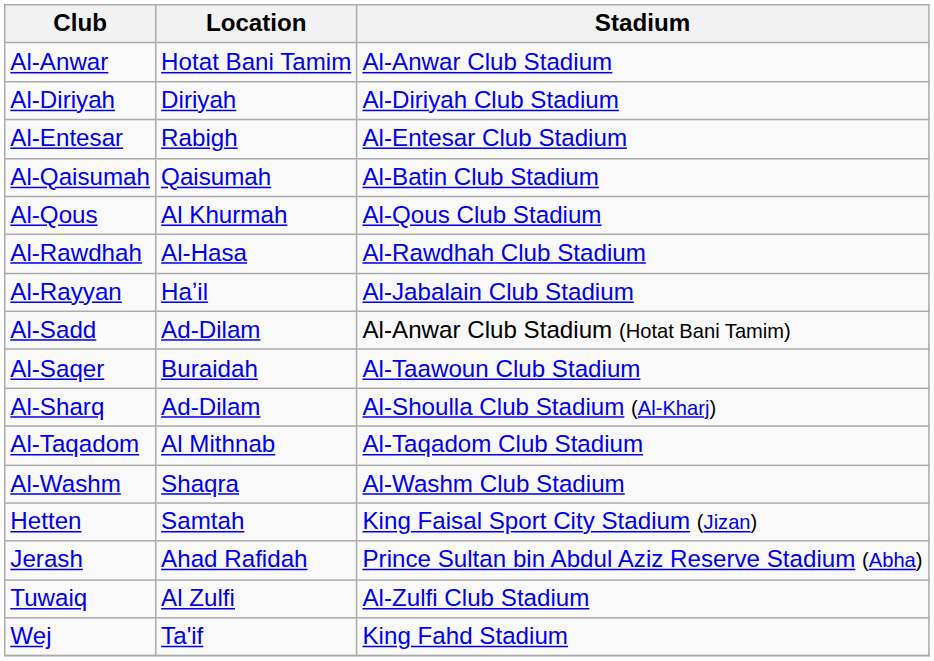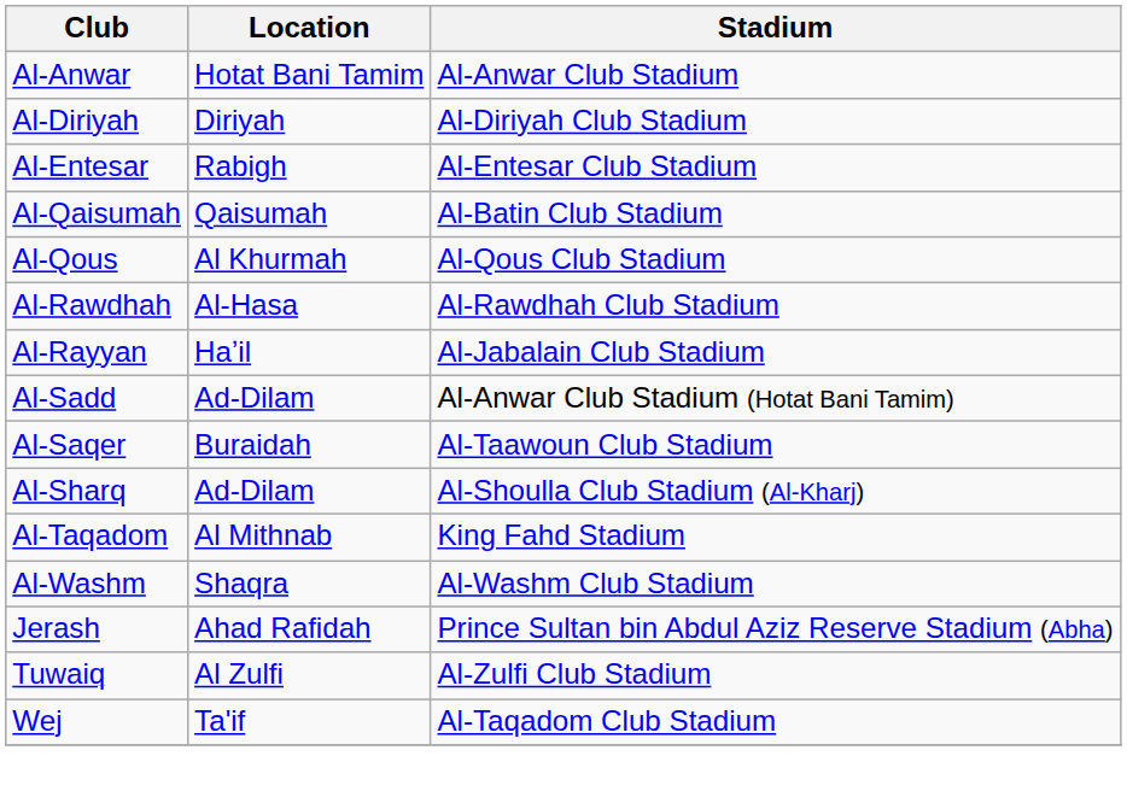Al-Taqadom | Stadium: Al-Taqadom Club Stadium -> King Fahd Stadium
- row: Hetten | Samtah | King Faisal Sport City Stadium (Jizan)
Wej | Stadium: King Fahd Stadium -> Al-Taqadom Club Stadium
